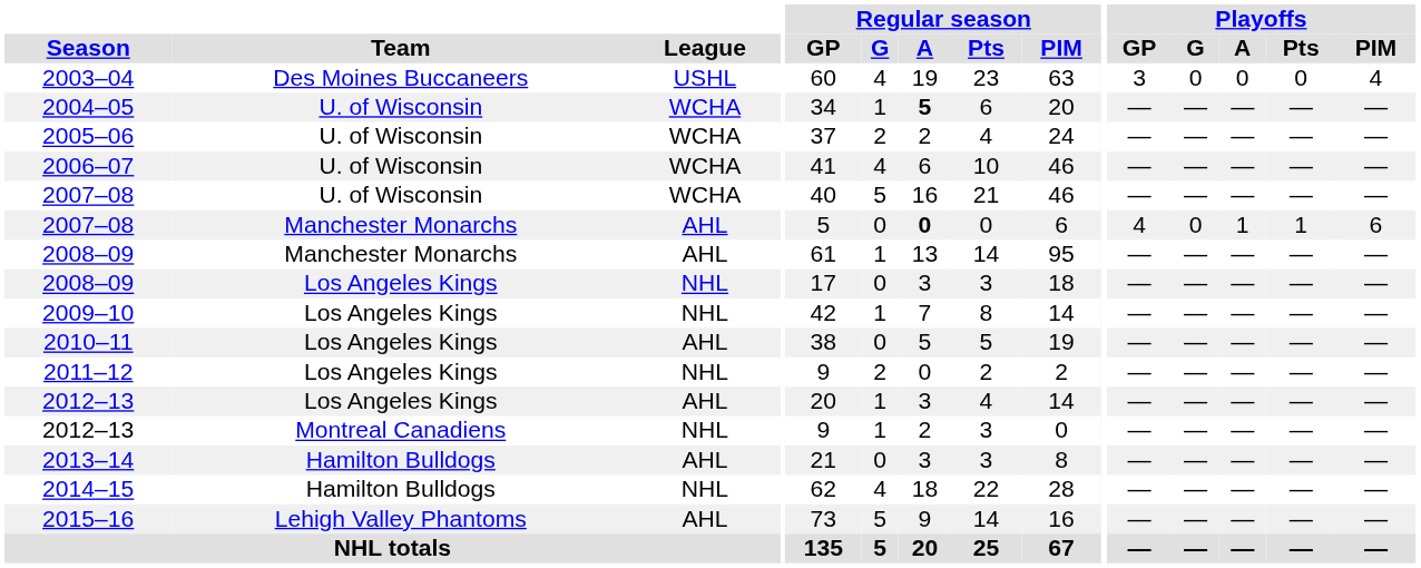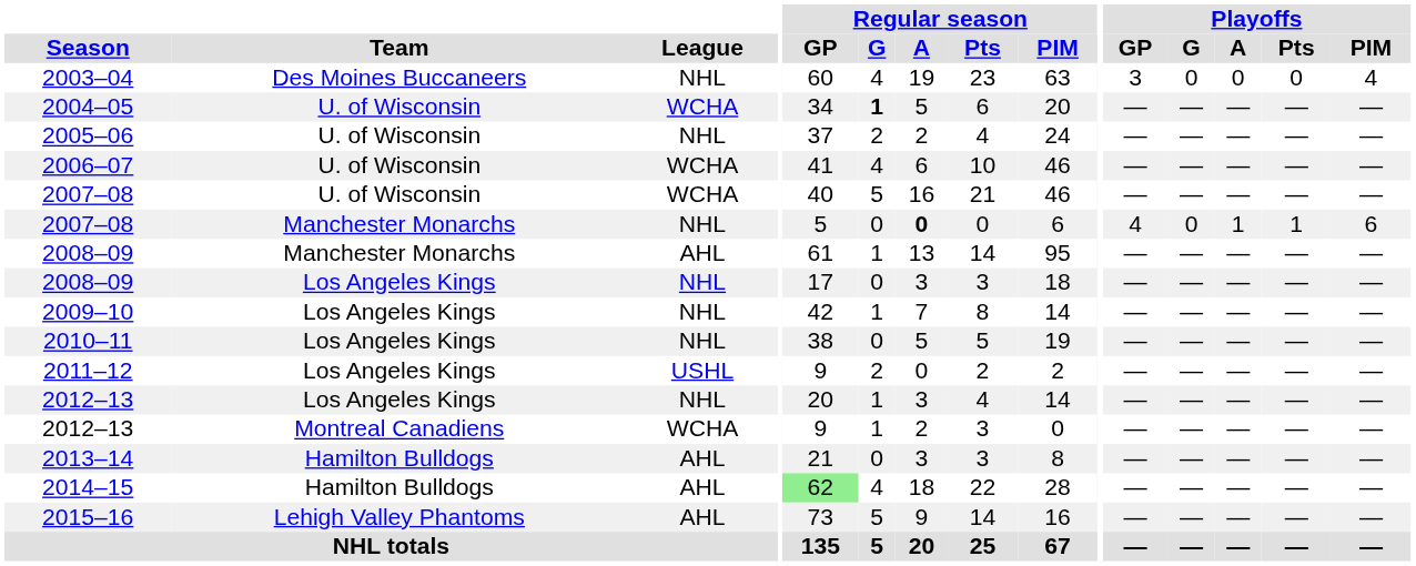2003–04 | League: USHL -> NHL
2004–05 | Regular season / G: normal -> bold
2004–05 | Regular season / A: bold -> normal
2005–06 | League: WCHA -> NHL
2007–08 / Manchester Monarchs | League: AHL -> NHL
2010–11 | League: AHL -> NHL
2011–12 | League: NHL -> USHL
2012–13 / Los Angeles Kings | League: AHL -> NHL
2012–13 / Montreal Canadiens | League: NHL -> WCHA
2014–15 | League: NHL -> AHL
2014–15 | Regular season / GP: no background -> lightgreen background
